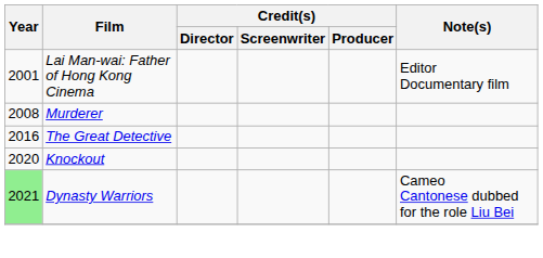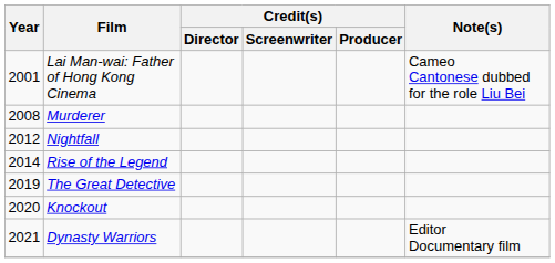Lai Man-wai: Father of Hong Kong Cinema | Note(s): Editor Documentary film -> Cameo Cantonese dubbed for the role Liu Bei
+ row: 2012 | Nightfall
+ row: 2014 | Rise of the Legend
The Great Detective | Year: 2016 -> 2019
Dynasty Warriors | Year: lightgreen background -> no background
Dynasty Warriors | Note(s): Cameo Cantonese dubbed for the role Liu Bei -> Editor Documentary film
